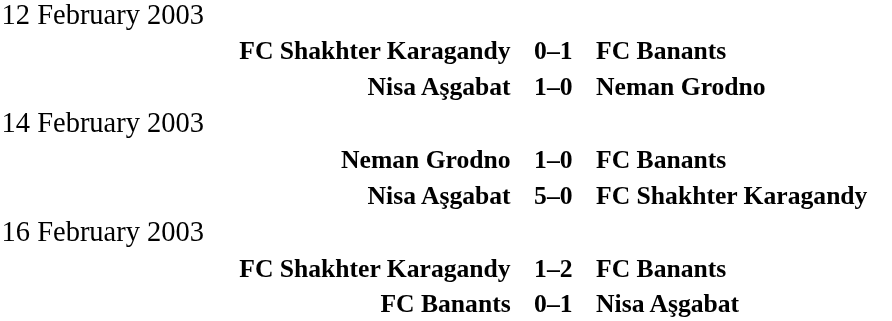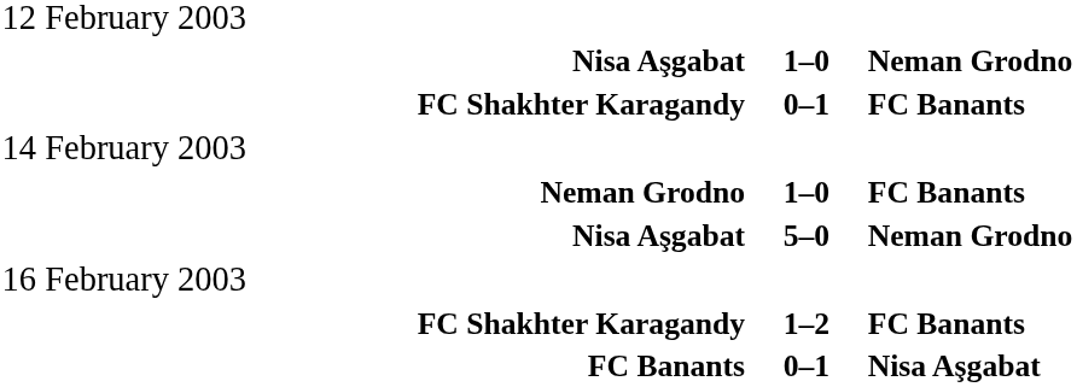rows swapped: Nisa Aşgabat / 1–0 <-> FC Shakhter Karagandy / 0–1
Nisa Aşgabat / 5–0 | column 3: FC Shakhter Karagandy -> Neman Grodno
